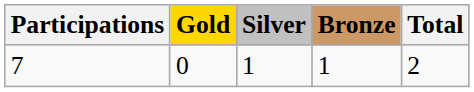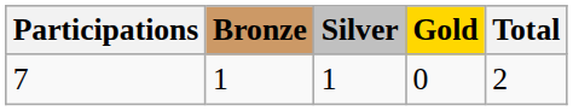columns swapped: Gold <-> Bronze
